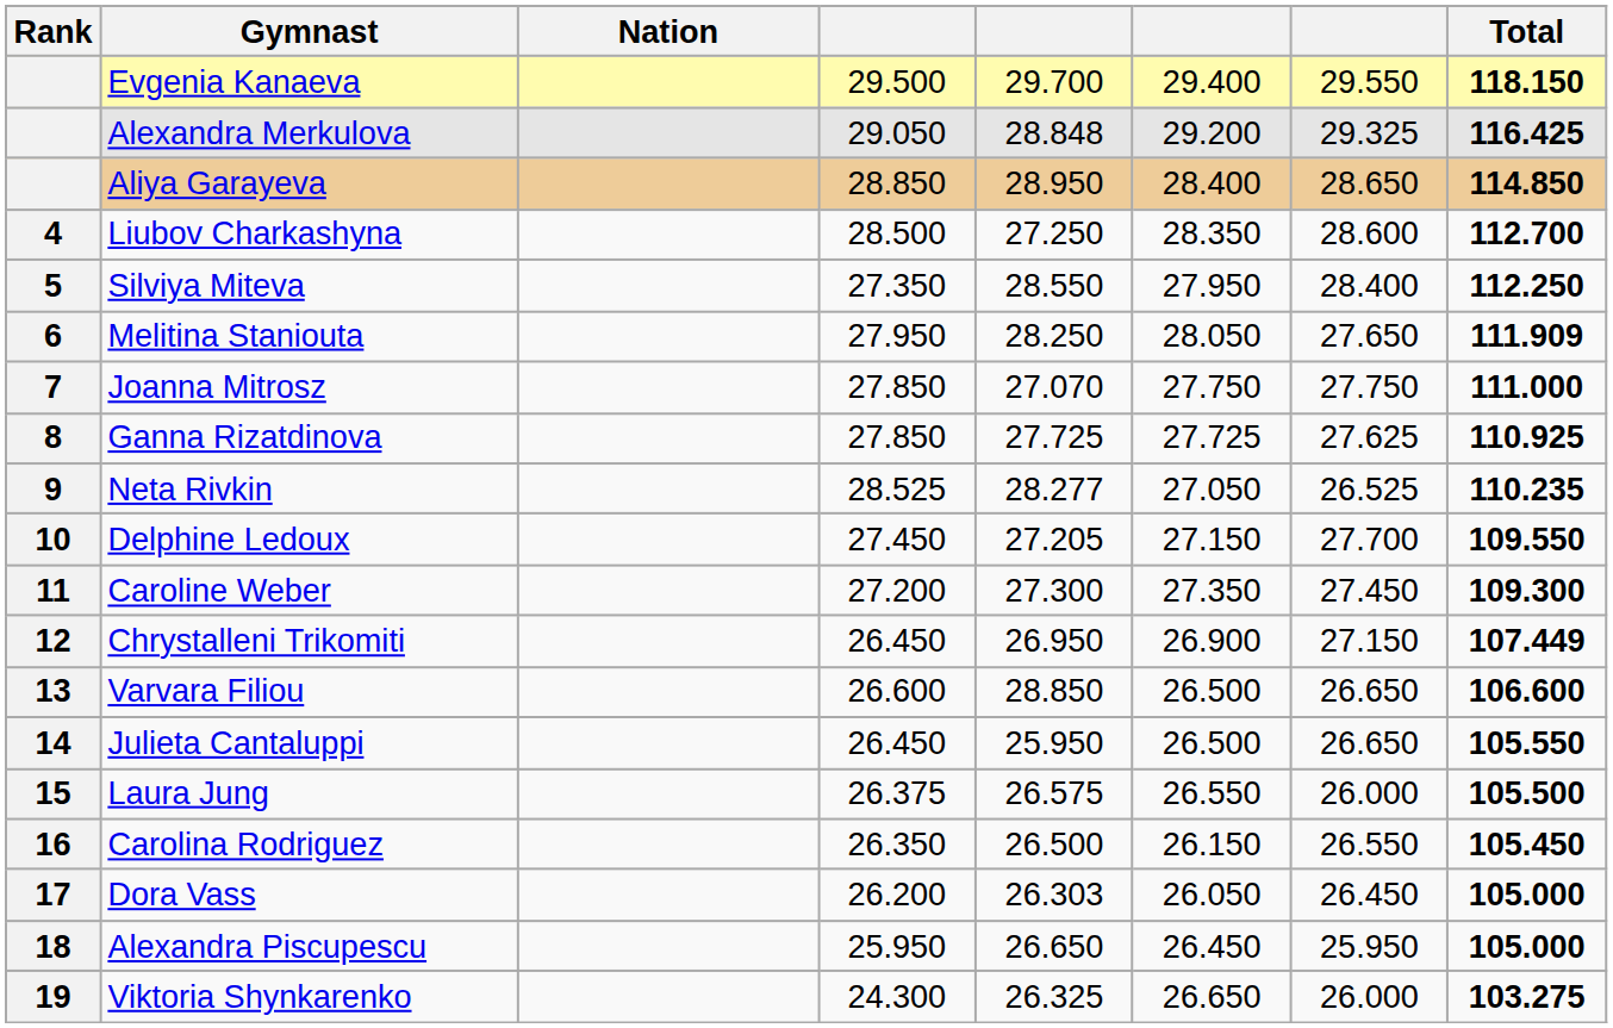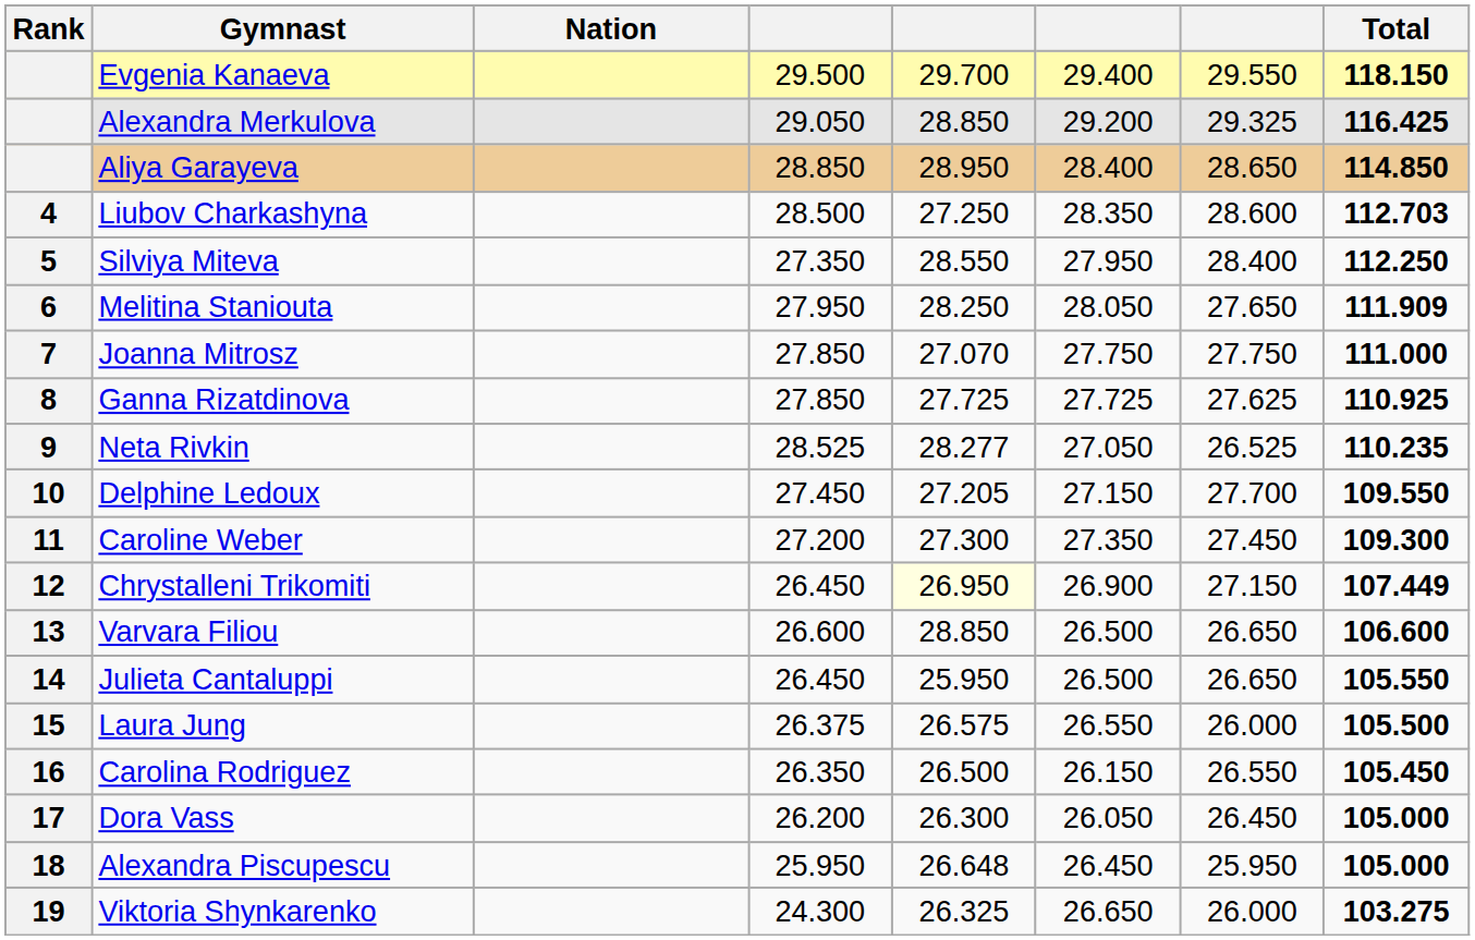Alexandra Merkulova | column 5: 28.848 -> 28.850
Liubov Charkashyna | Total: 112.700 -> 112.703
Chrystalleni Trikomiti | column 5: no background -> lightyellow background
Dora Vass | column 5: 26.303 -> 26.300
Alexandra Piscupescu | column 5: 26.650 -> 26.648
